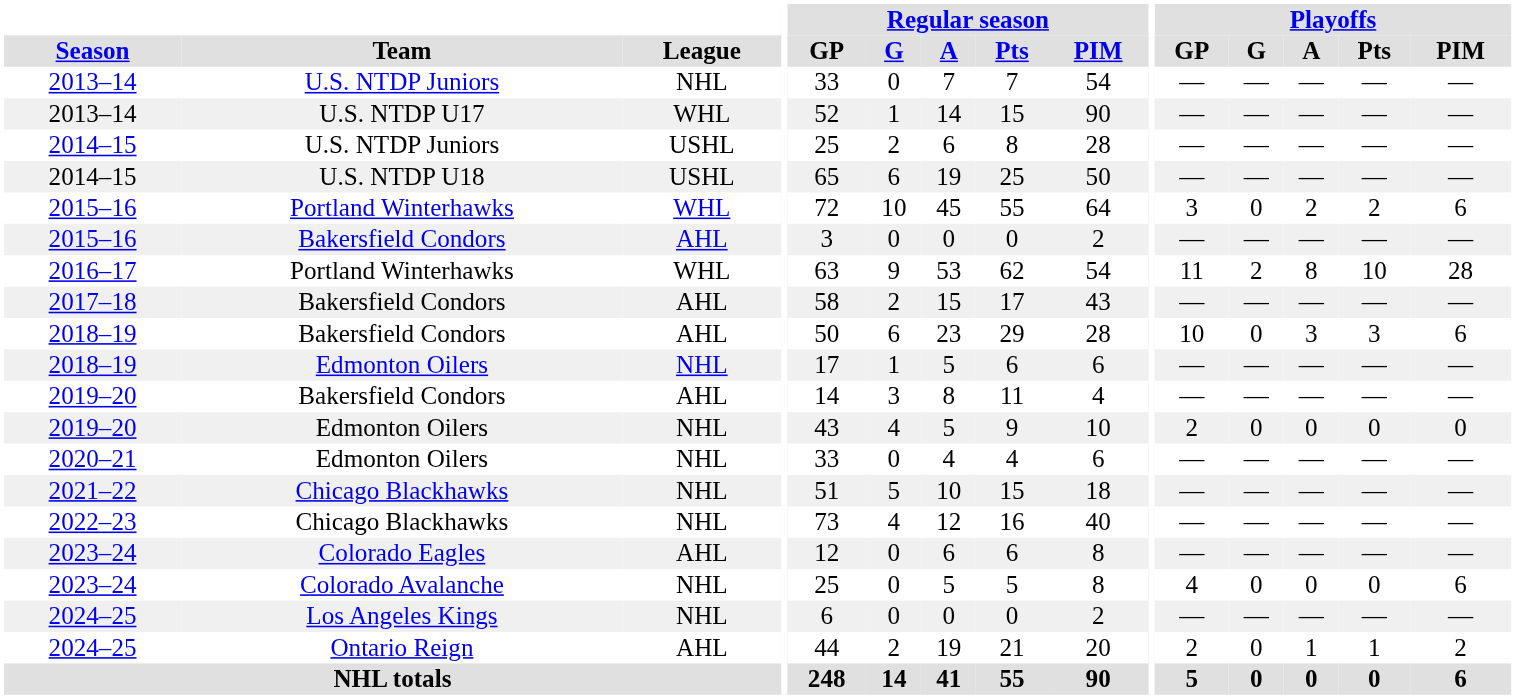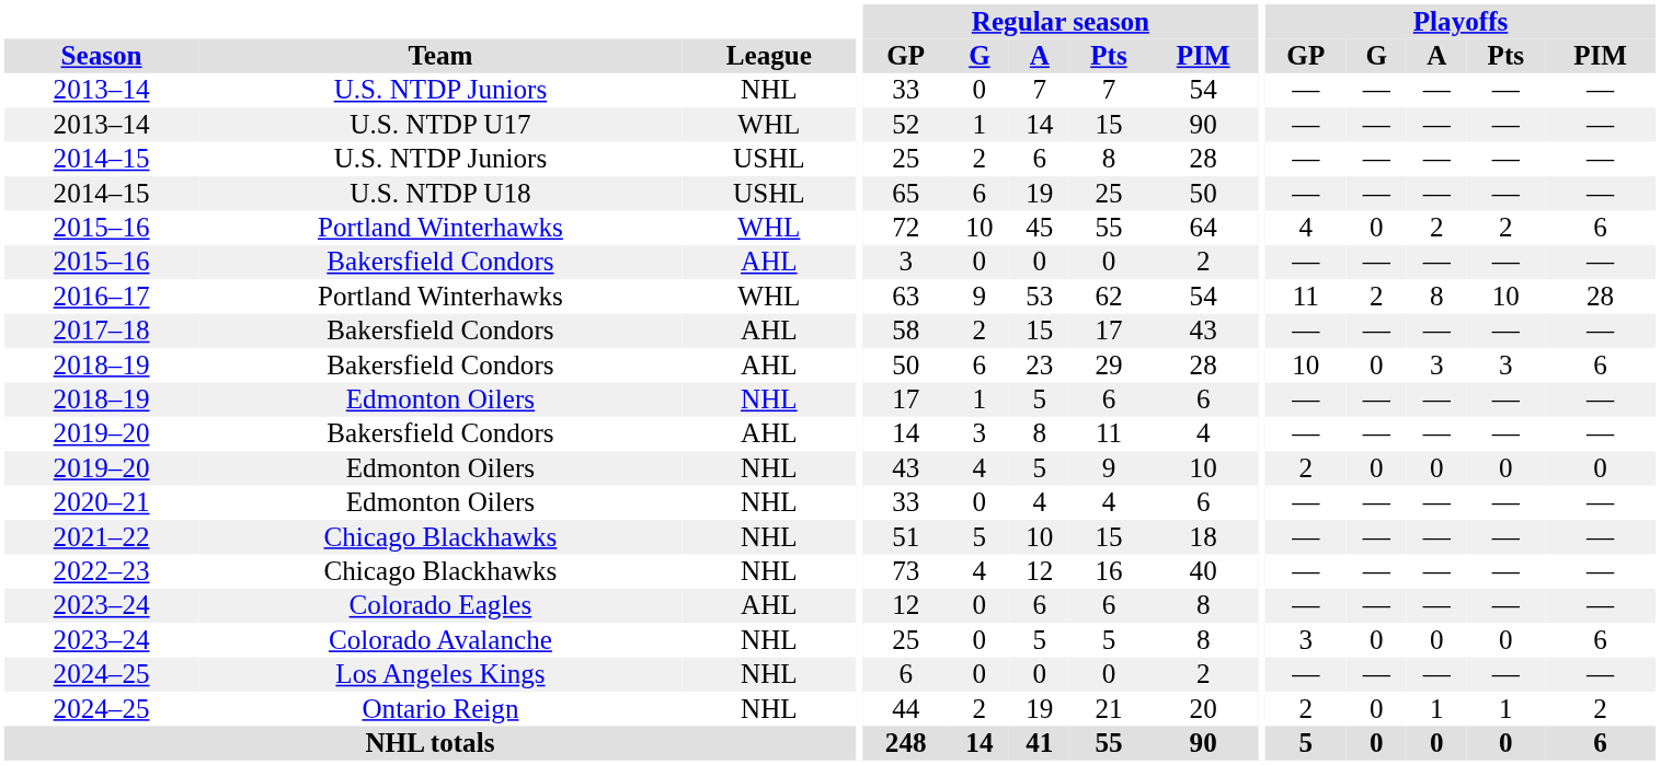2015–16 / Portland Winterhawks | Playoffs / GP: 3 -> 4
2023–24 / Colorado Avalanche | Playoffs / GP: 4 -> 3
2024–25 / Ontario Reign | League: AHL -> NHL
